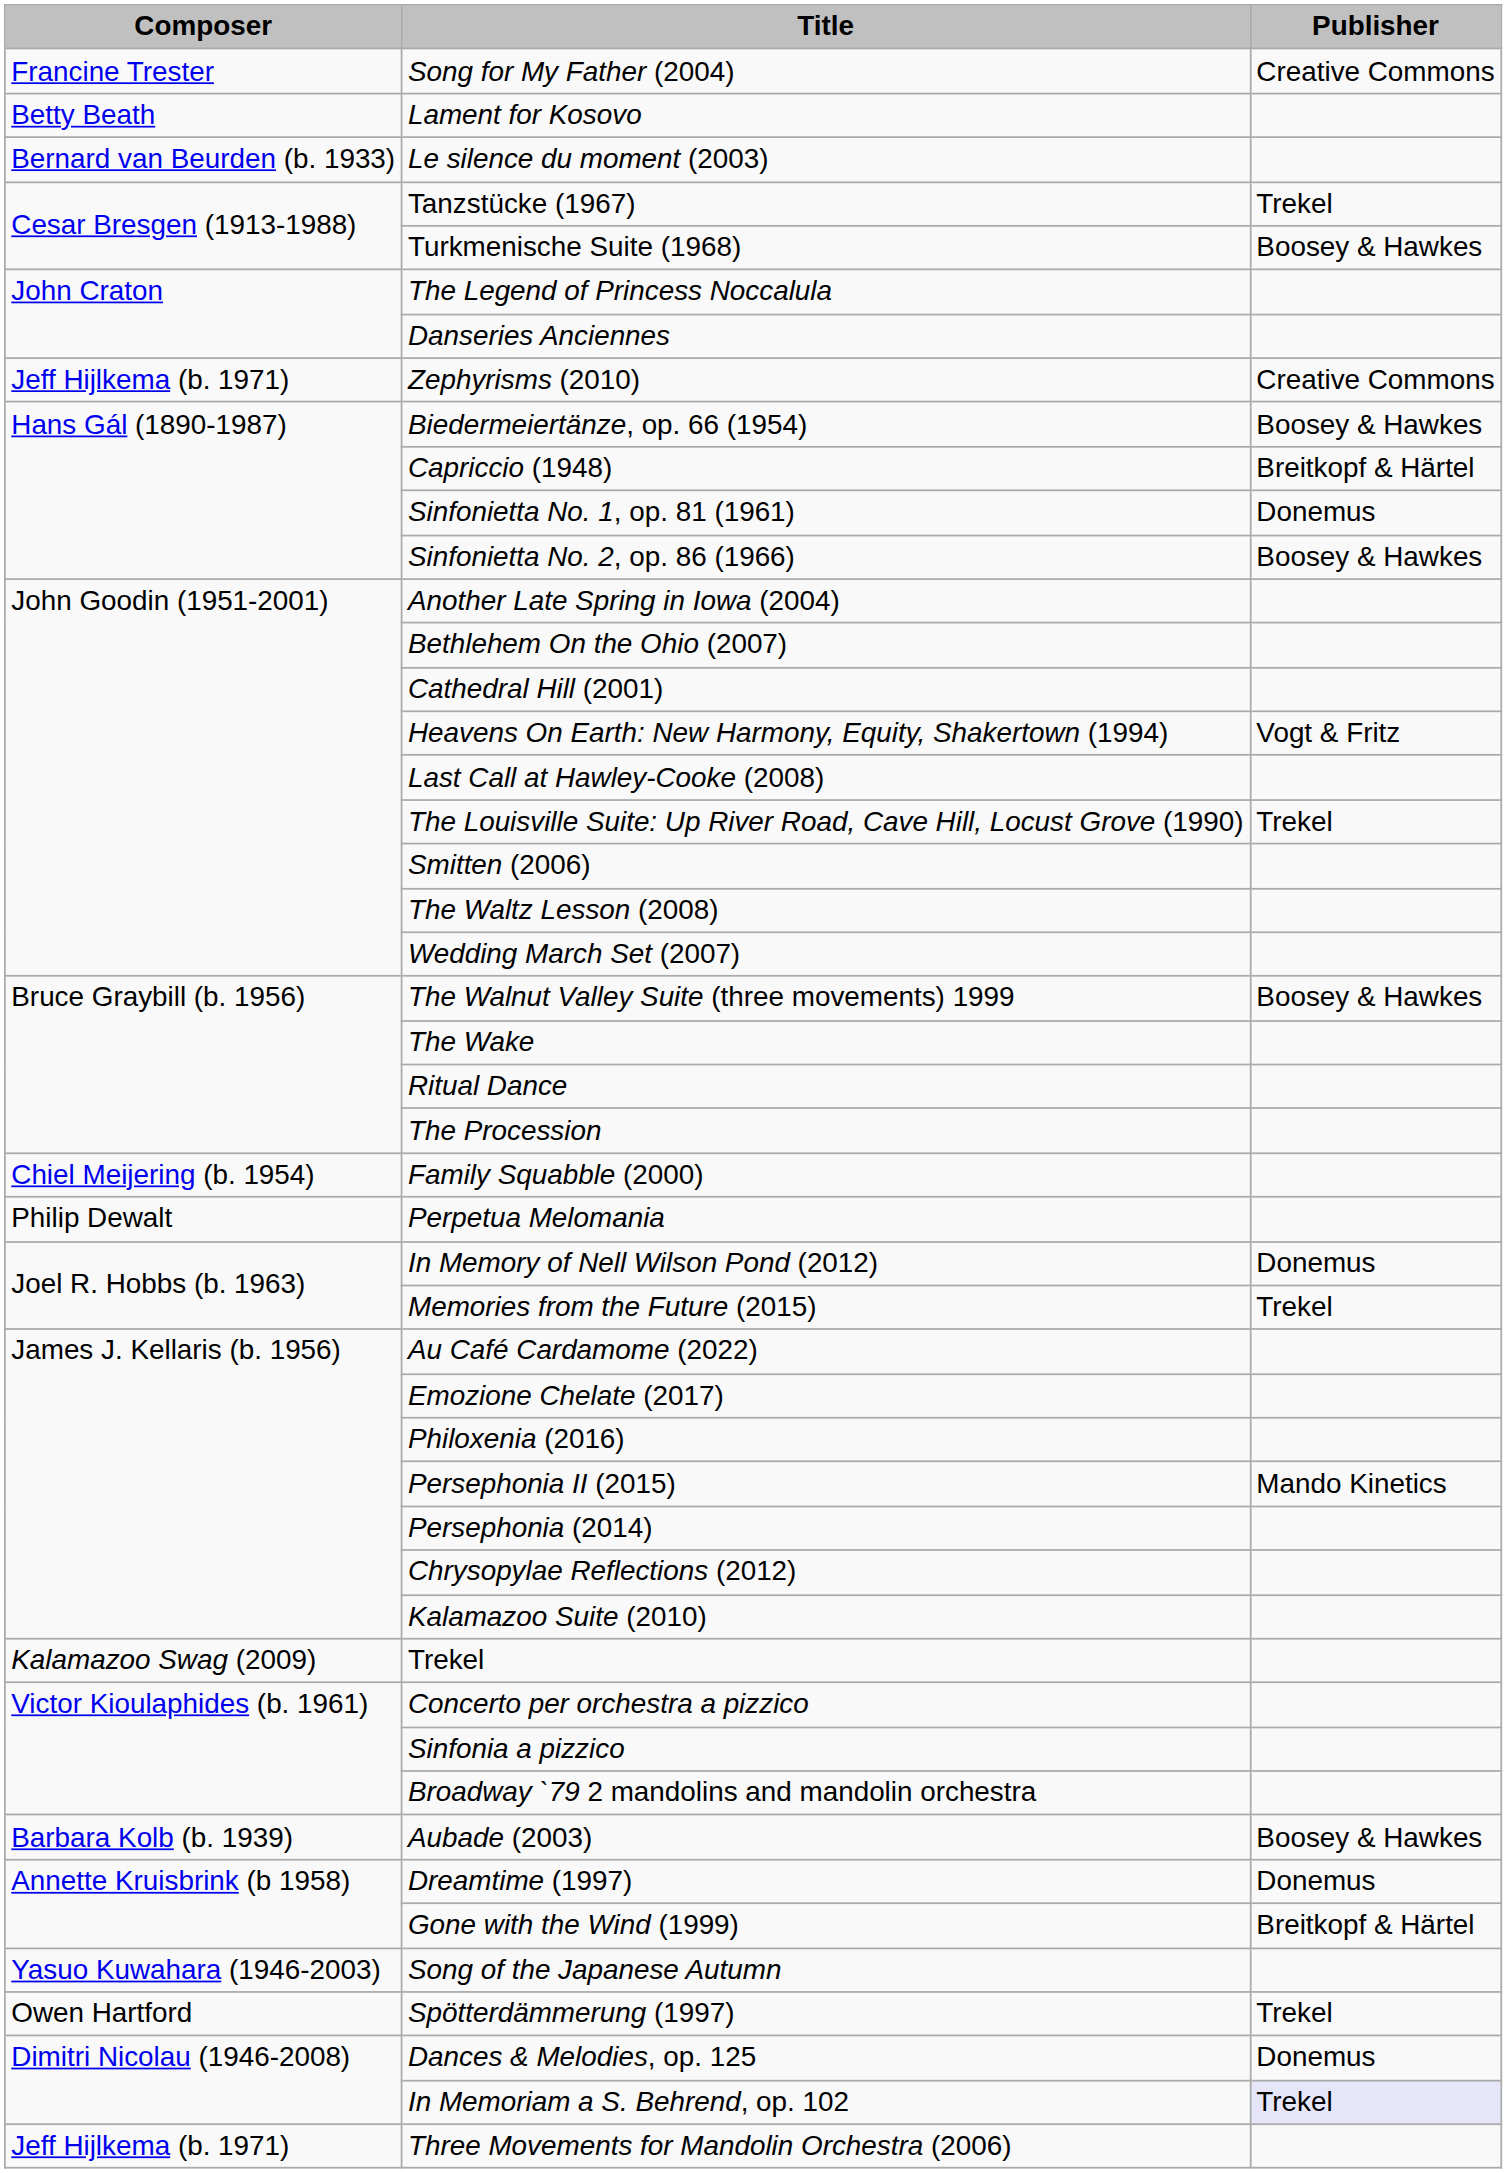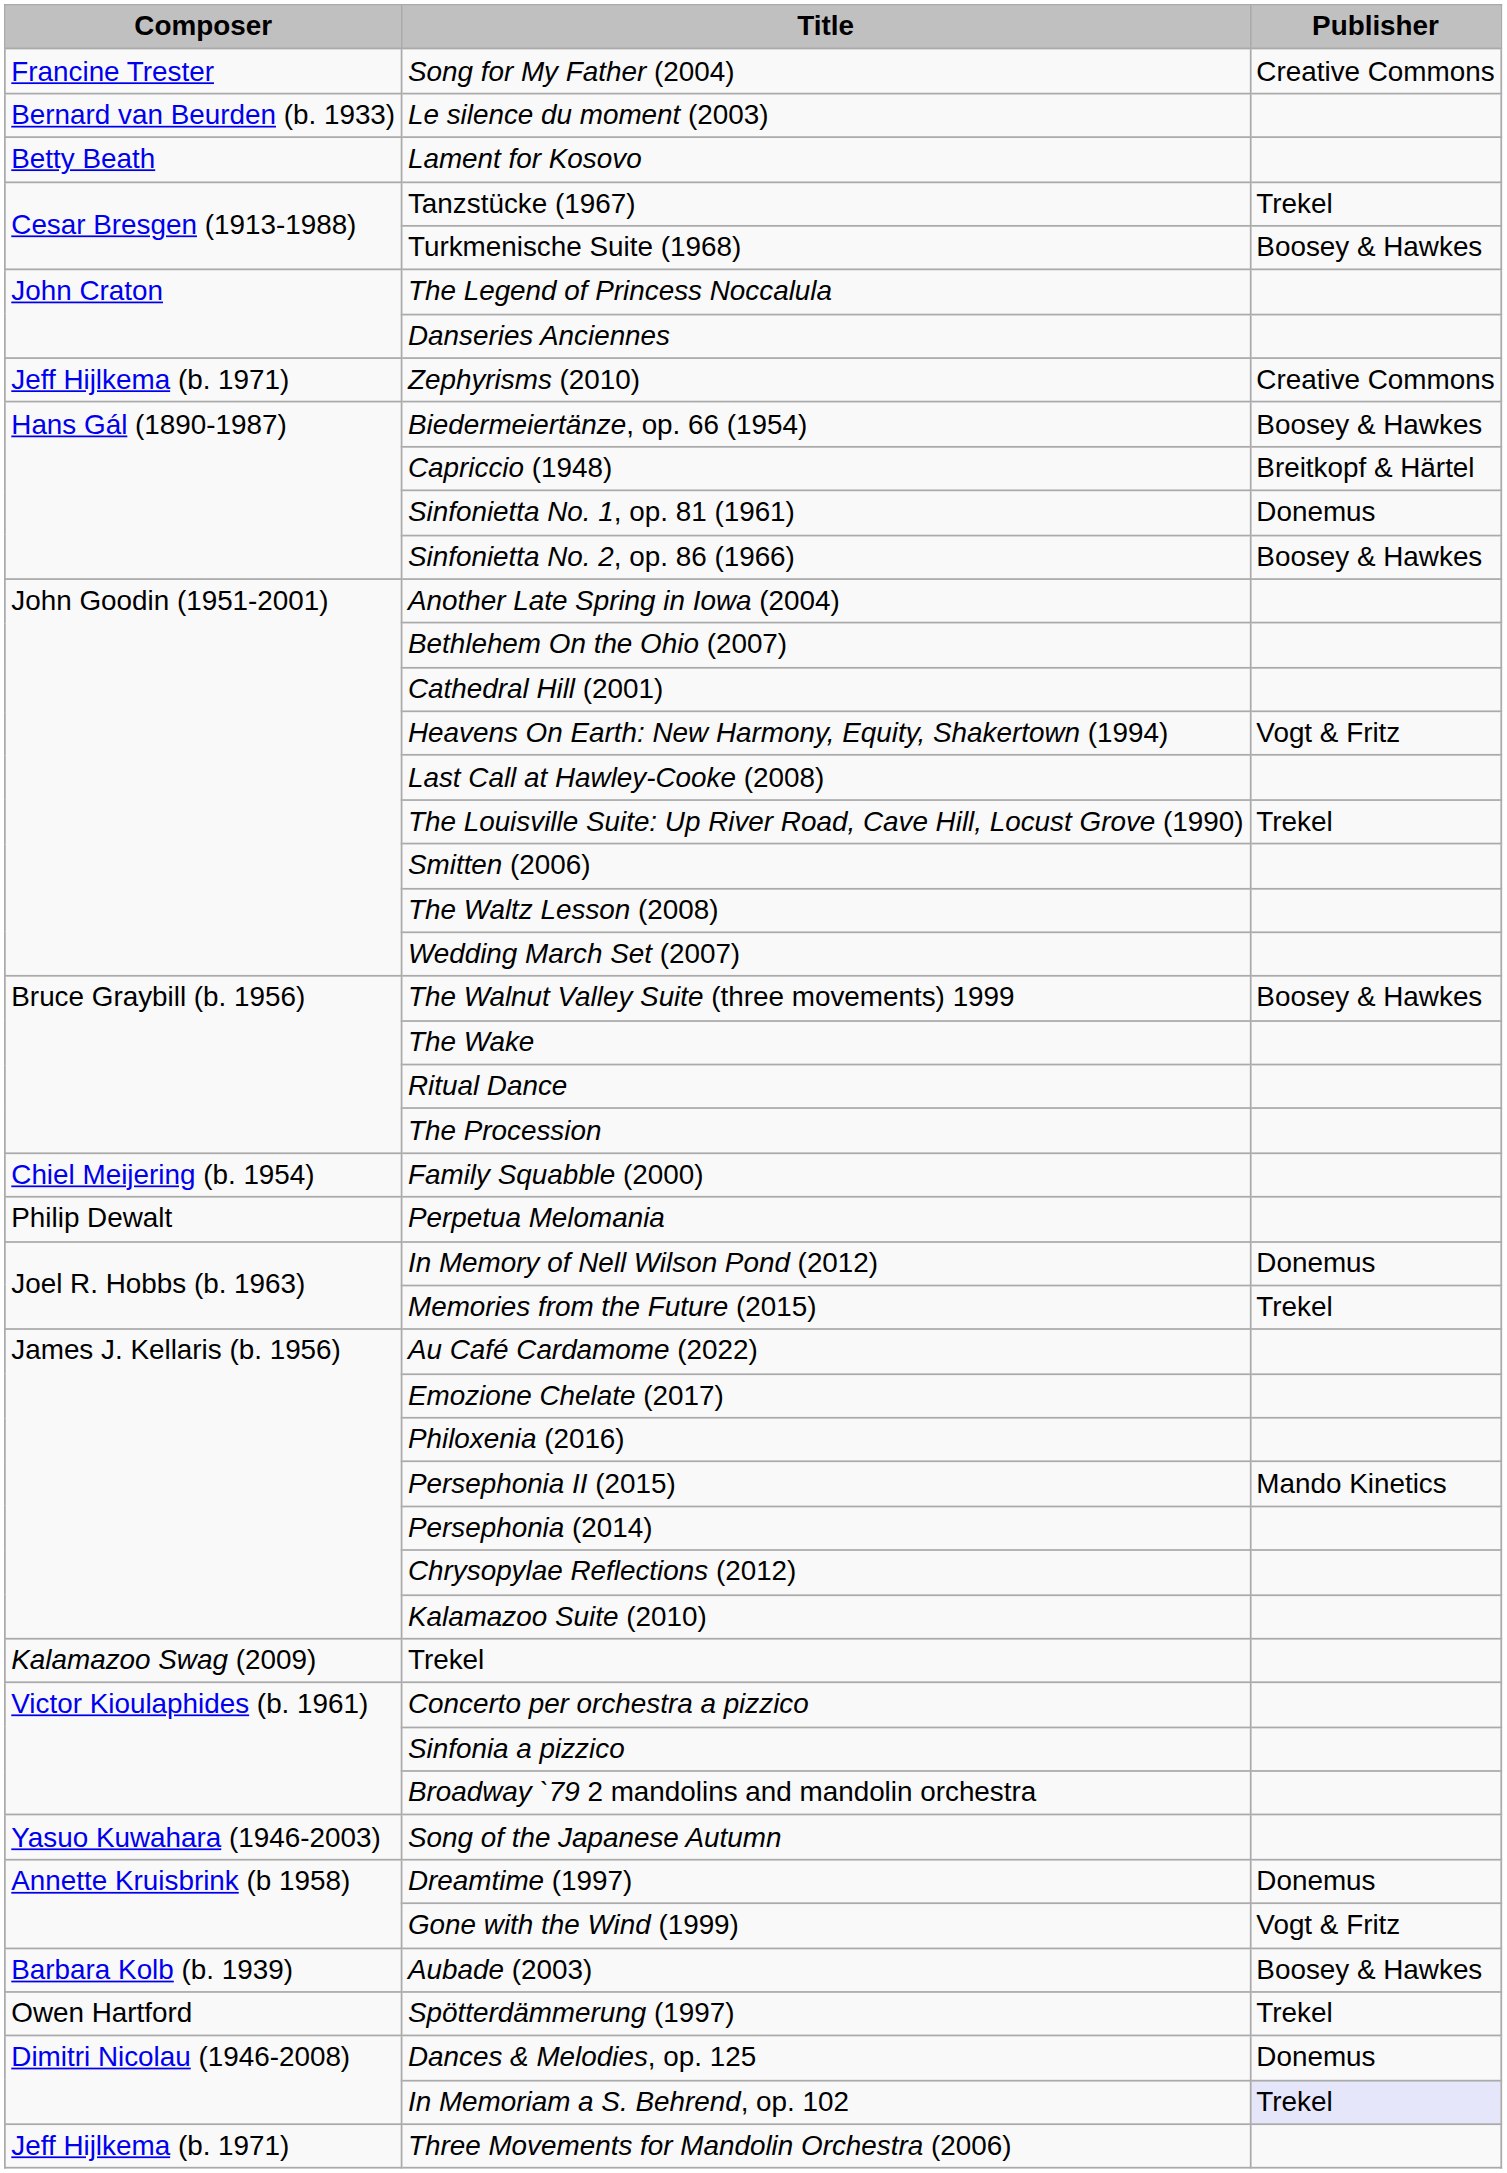rows swapped: Lament for Kosovo <-> Le silence du moment (2003)
rows swapped: Aubade (2003) <-> Song of the Japanese Autumn
Gone with the Wind (1999) | Publisher: Breitkopf & Härtel -> Vogt & Fritz
